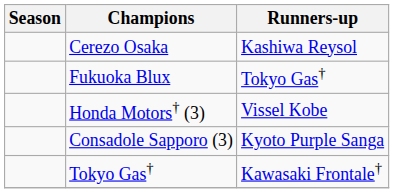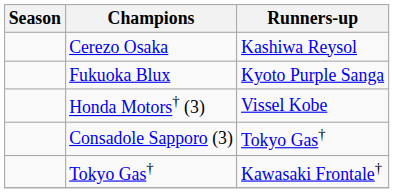Fukuoka Blux | Runners-up: Tokyo Gas† -> Kyoto Purple Sanga
Consadole Sapporo (3) | Runners-up: Kyoto Purple Sanga -> Tokyo Gas†
